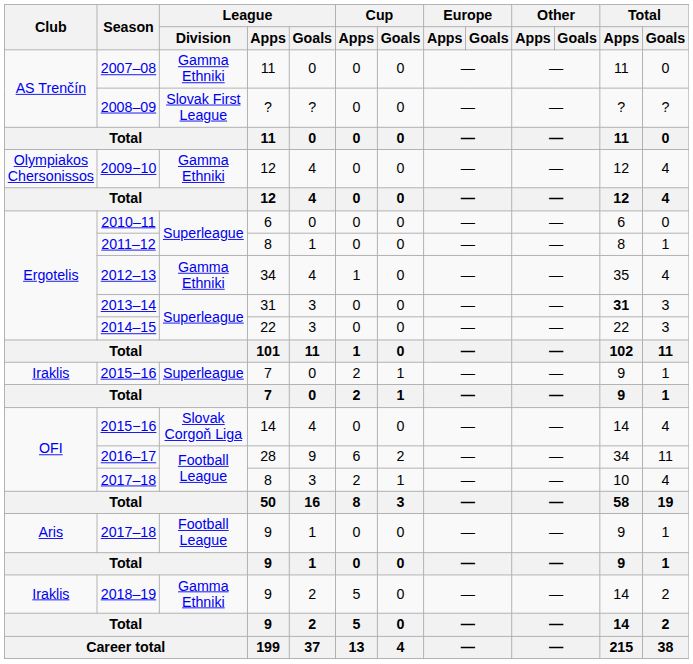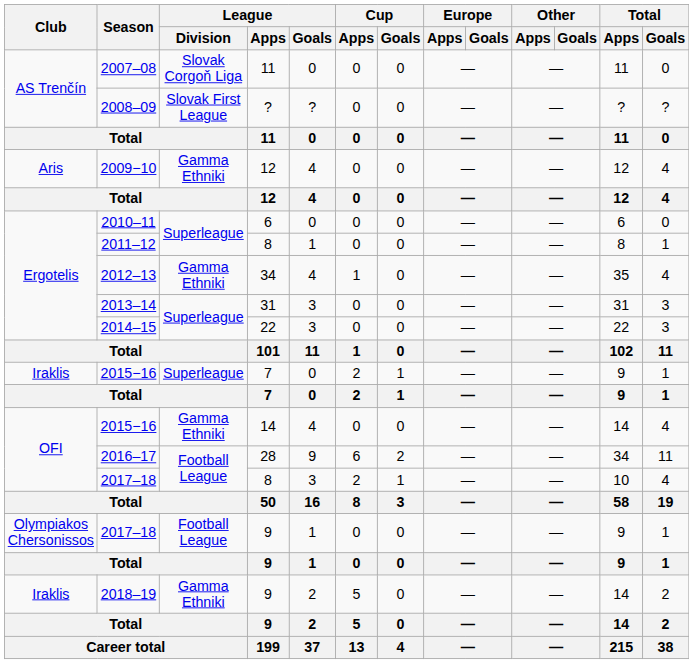2007–08 | League / Division: Gamma Ethniki -> Slovak Corgoň Liga
2009−10 | Club: Olympiakos Chersonissos -> Aris
2013–14 | Total / Apps: bold -> normal
2015−16 / 14 | League / Division: Slovak Corgoň Liga -> Gamma Ethniki
2017–18 / 9 | Club: Aris -> Olympiakos Chersonissos
